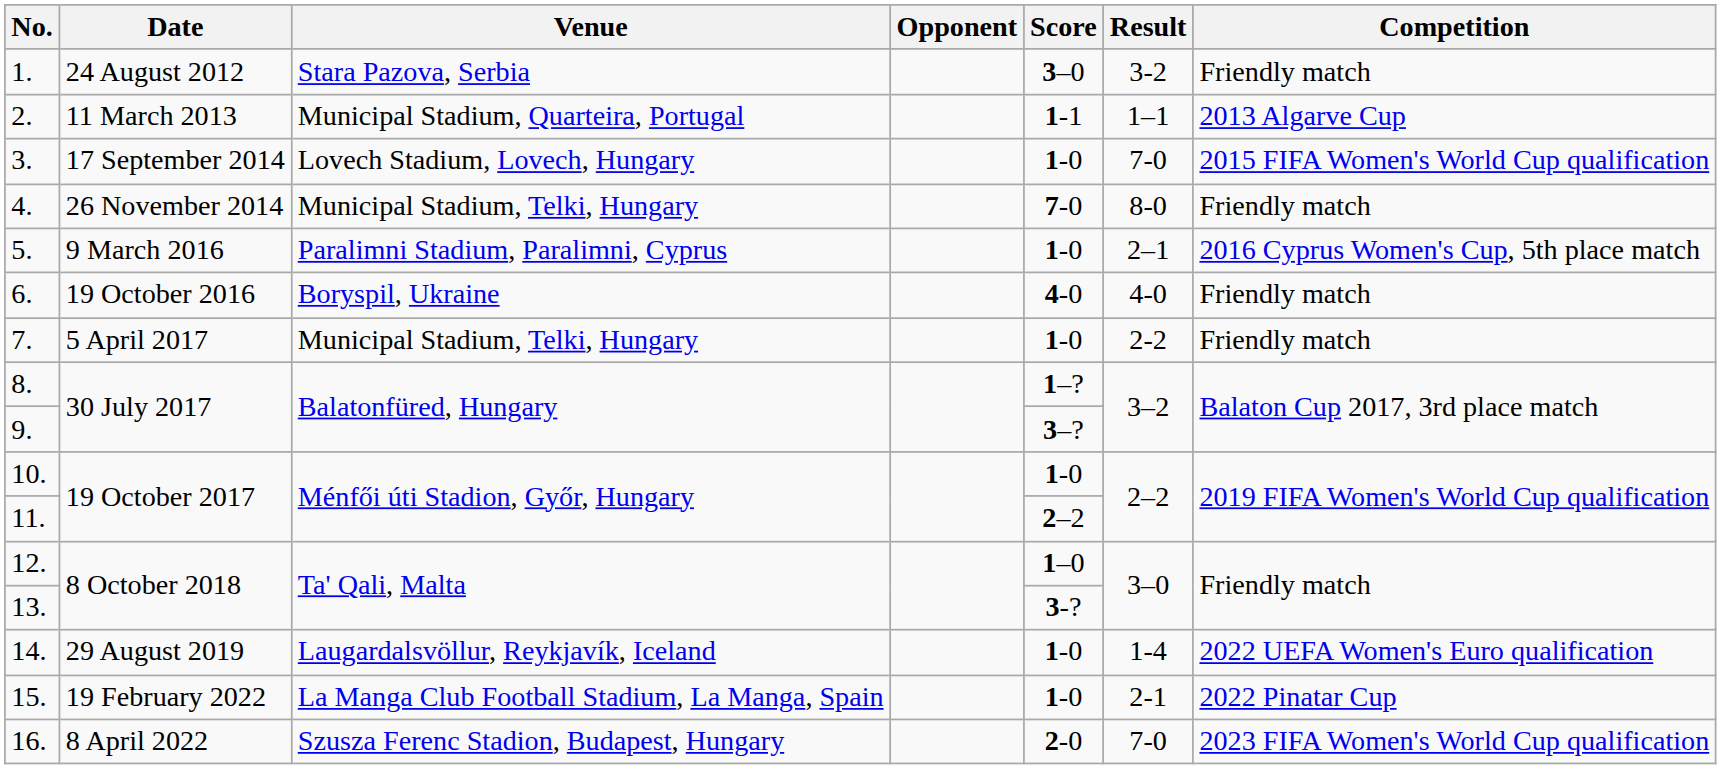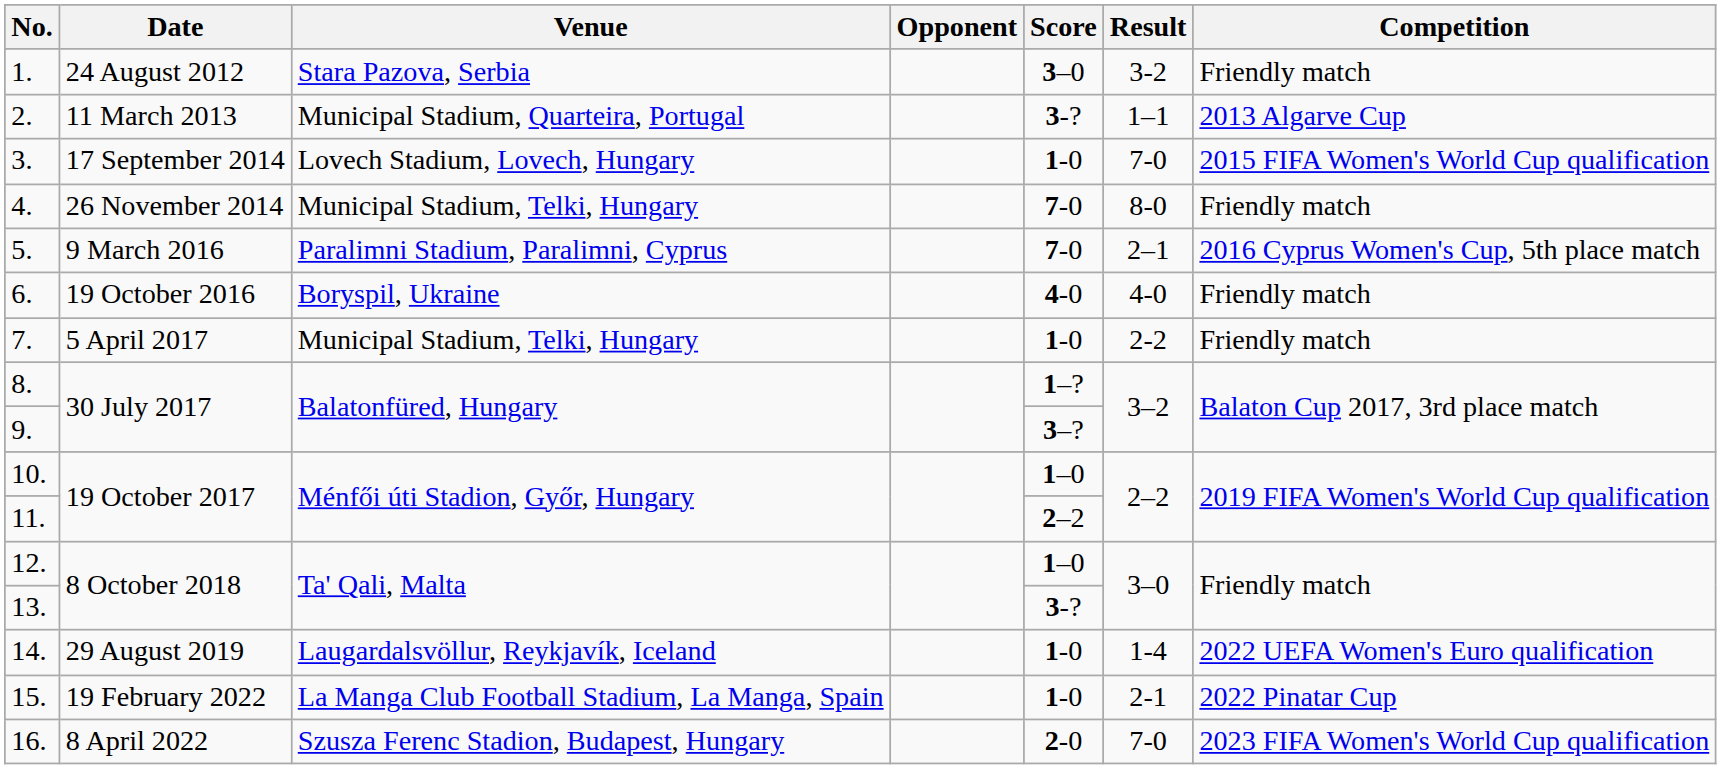2. | Score: 1-1 -> 3-?
5. | Score: 1-0 -> 7-0
10. | Score: 1-0 -> 1–0
